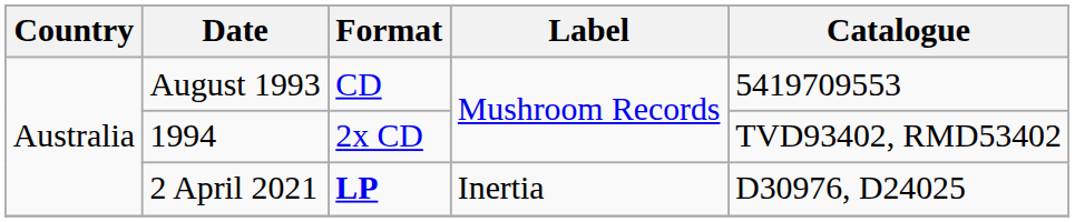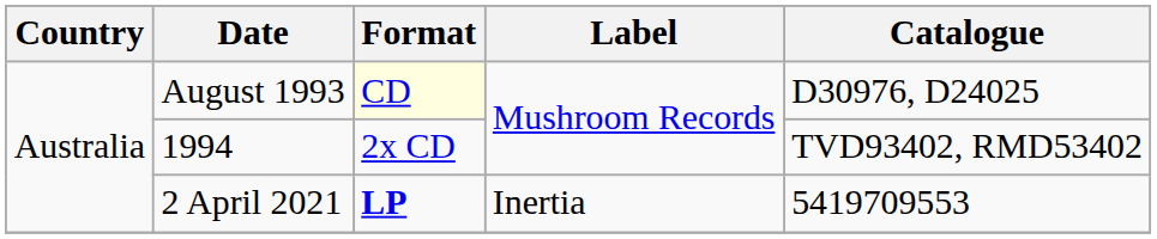August 1993 | Format: no background -> lightyellow background
August 1993 | Catalogue: 5419709553 -> D30976, D24025
2 April 2021 | Catalogue: D30976, D24025 -> 5419709553
